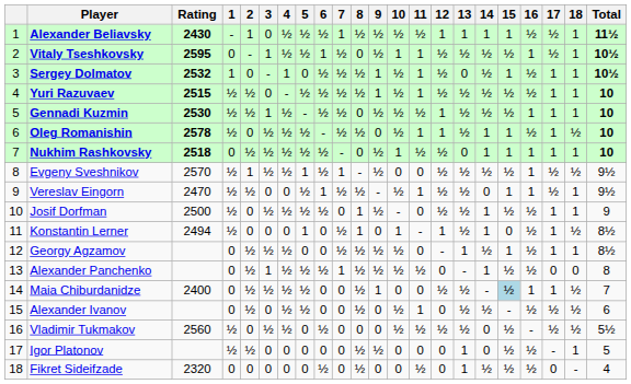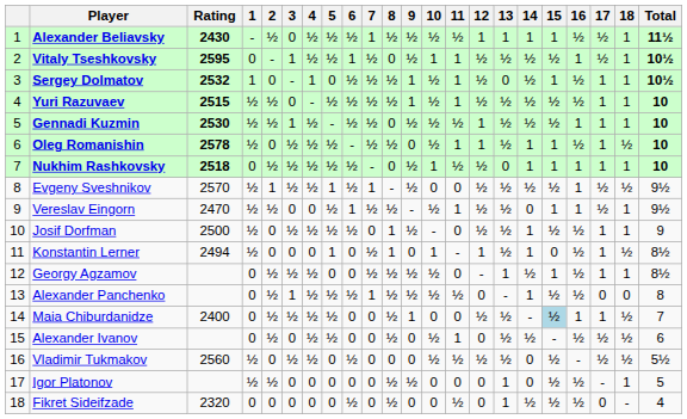Alexander Beliavsky | 2: 1 -> ½
